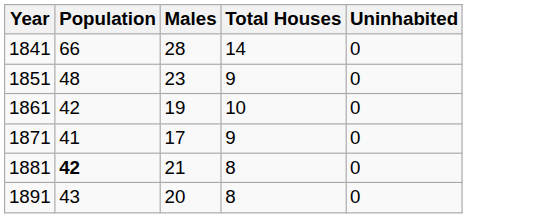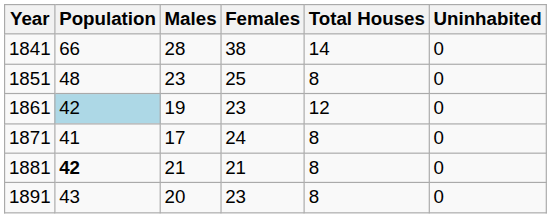+ column: Females | 38 | 25 | 23 | 24 | 21 | 23
1851 | Total Houses: 9 -> 8
1861 | Population: no background -> lightblue background
1861 | Total Houses: 10 -> 12
1871 | Total Houses: 9 -> 8
